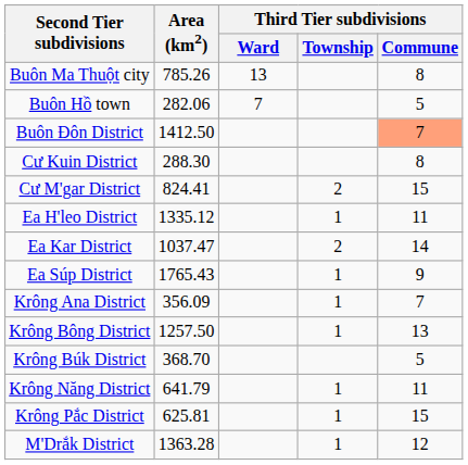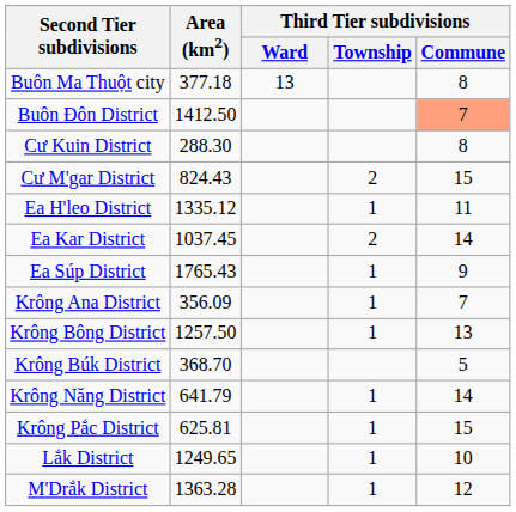Buôn Ma Thuột city | Area (km2): 785.26 -> 377.18
- row: Buôn Hồ town | 282.06 | 7 | 5
Cư M'gar District | Area (km2): 824.41 -> 824.43
Ea Kar District | Area (km2): 1037.47 -> 1037.45
Krông Năng District | Third Tier subdivisions / Commune: 11 -> 14
+ row: Lắk District | 1249.65 | 1 | 10
